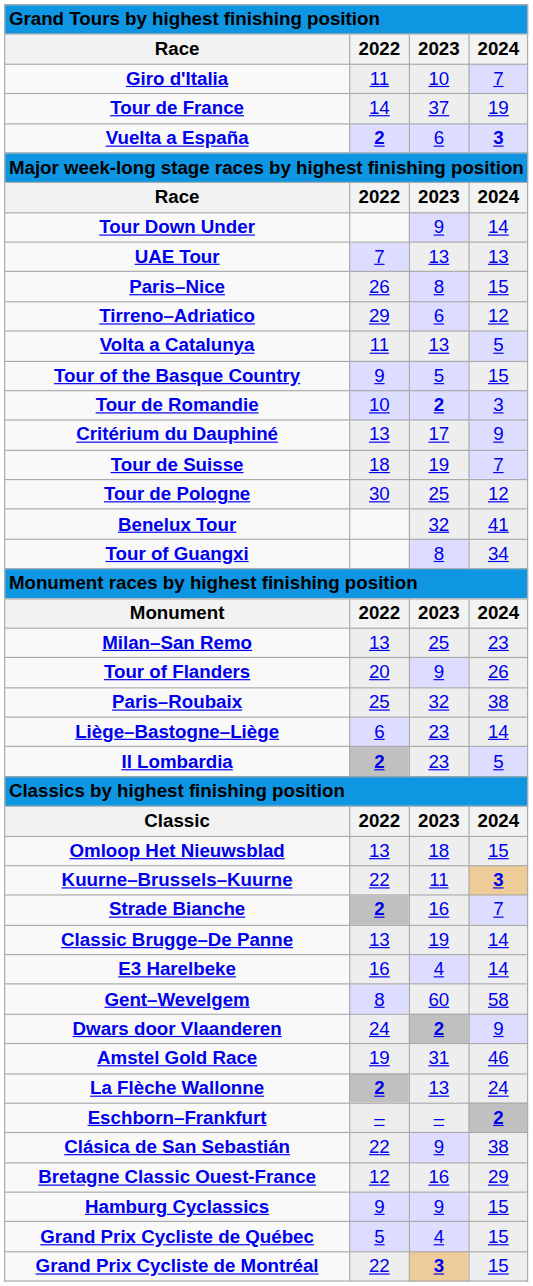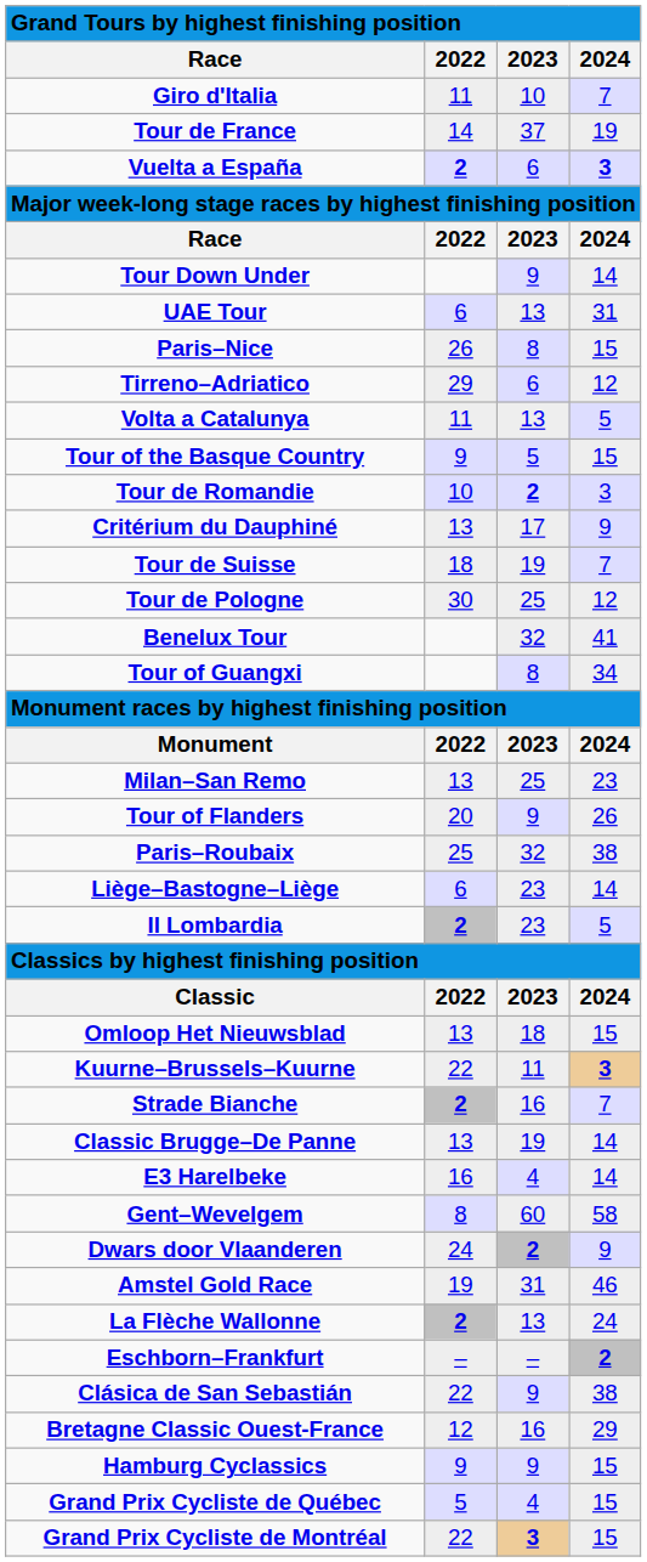UAE Tour | 2022: 7 -> 6
UAE Tour | 2024: 13 -> 31
